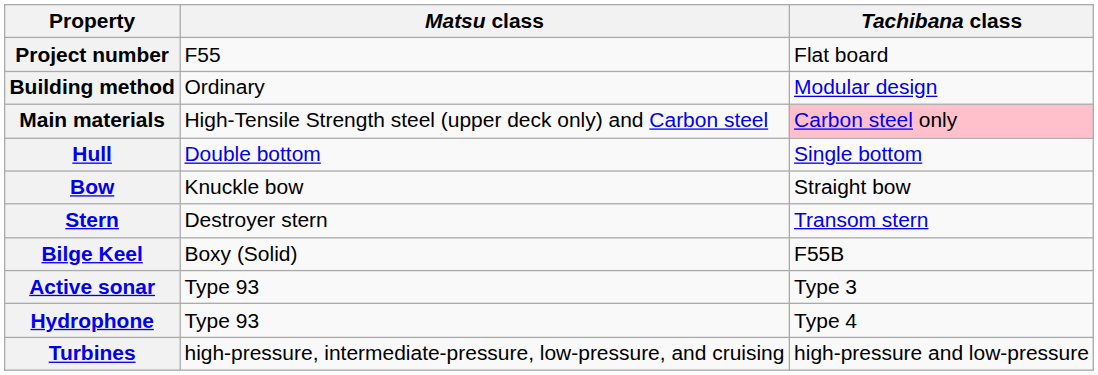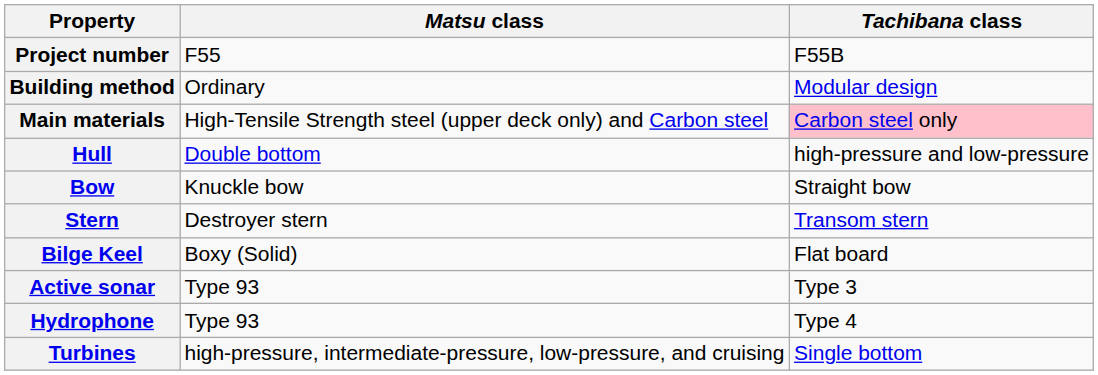Project number | Tachibana class: Flat board -> F55B
Hull | Tachibana class: Single bottom -> high-pressure and low-pressure
Bilge Keel | Tachibana class: F55B -> Flat board
Turbines | Tachibana class: high-pressure and low-pressure -> Single bottom
